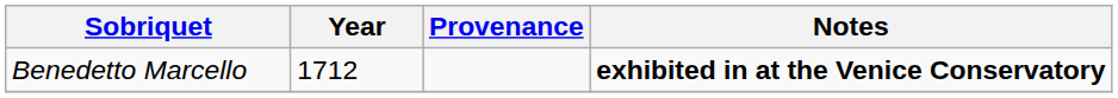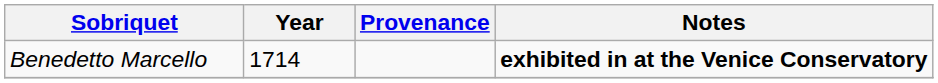Benedetto Marcello | Year: 1712 -> 1714
